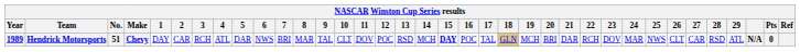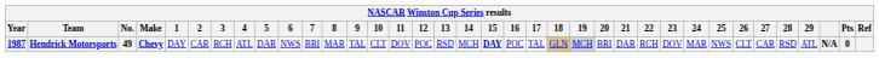Hendrick Motorsports | Year: 1989 -> 1987
Hendrick Motorsports | No.: 51 -> 49
Hendrick Motorsports | 19: no background -> lightgrey background
